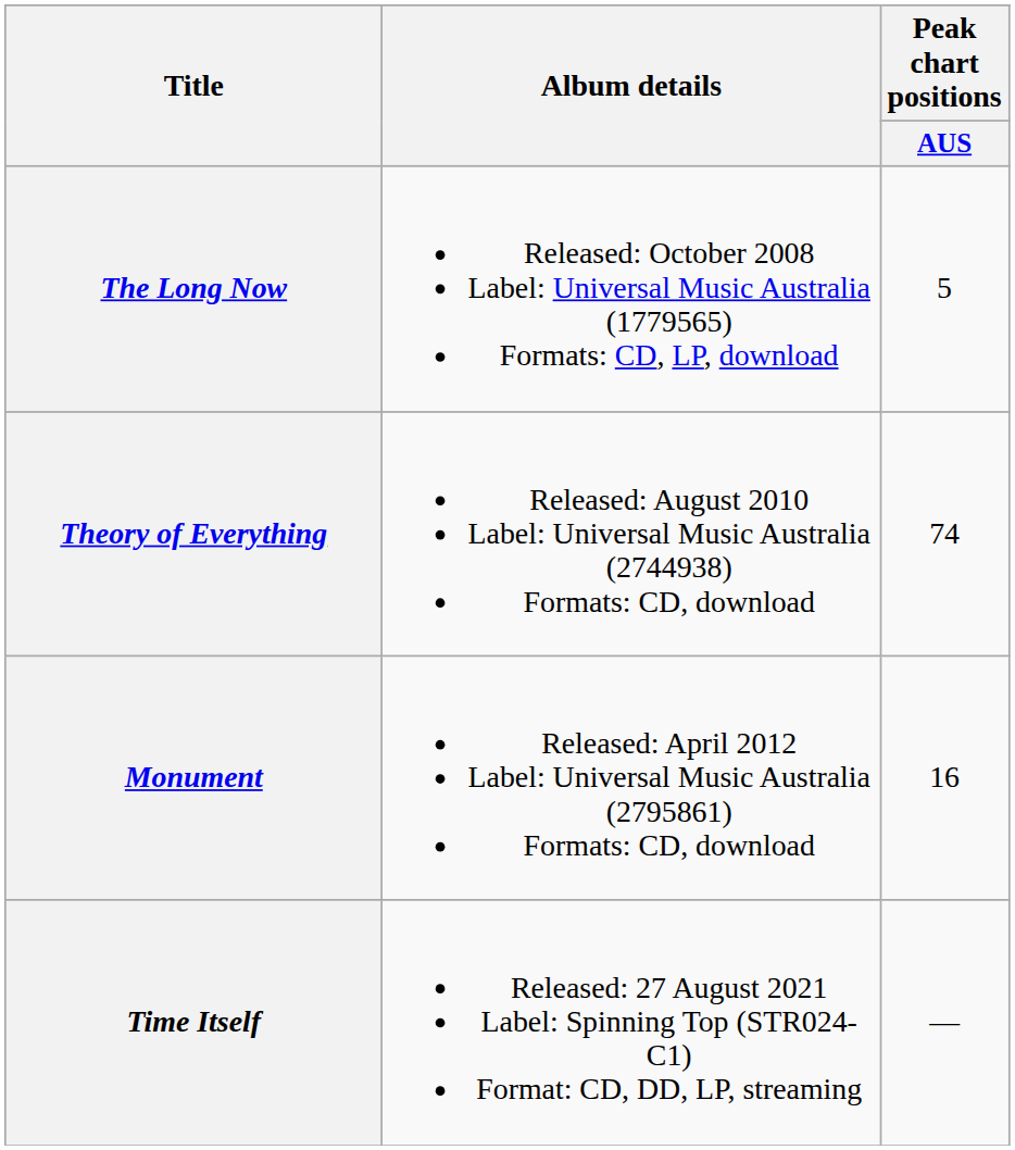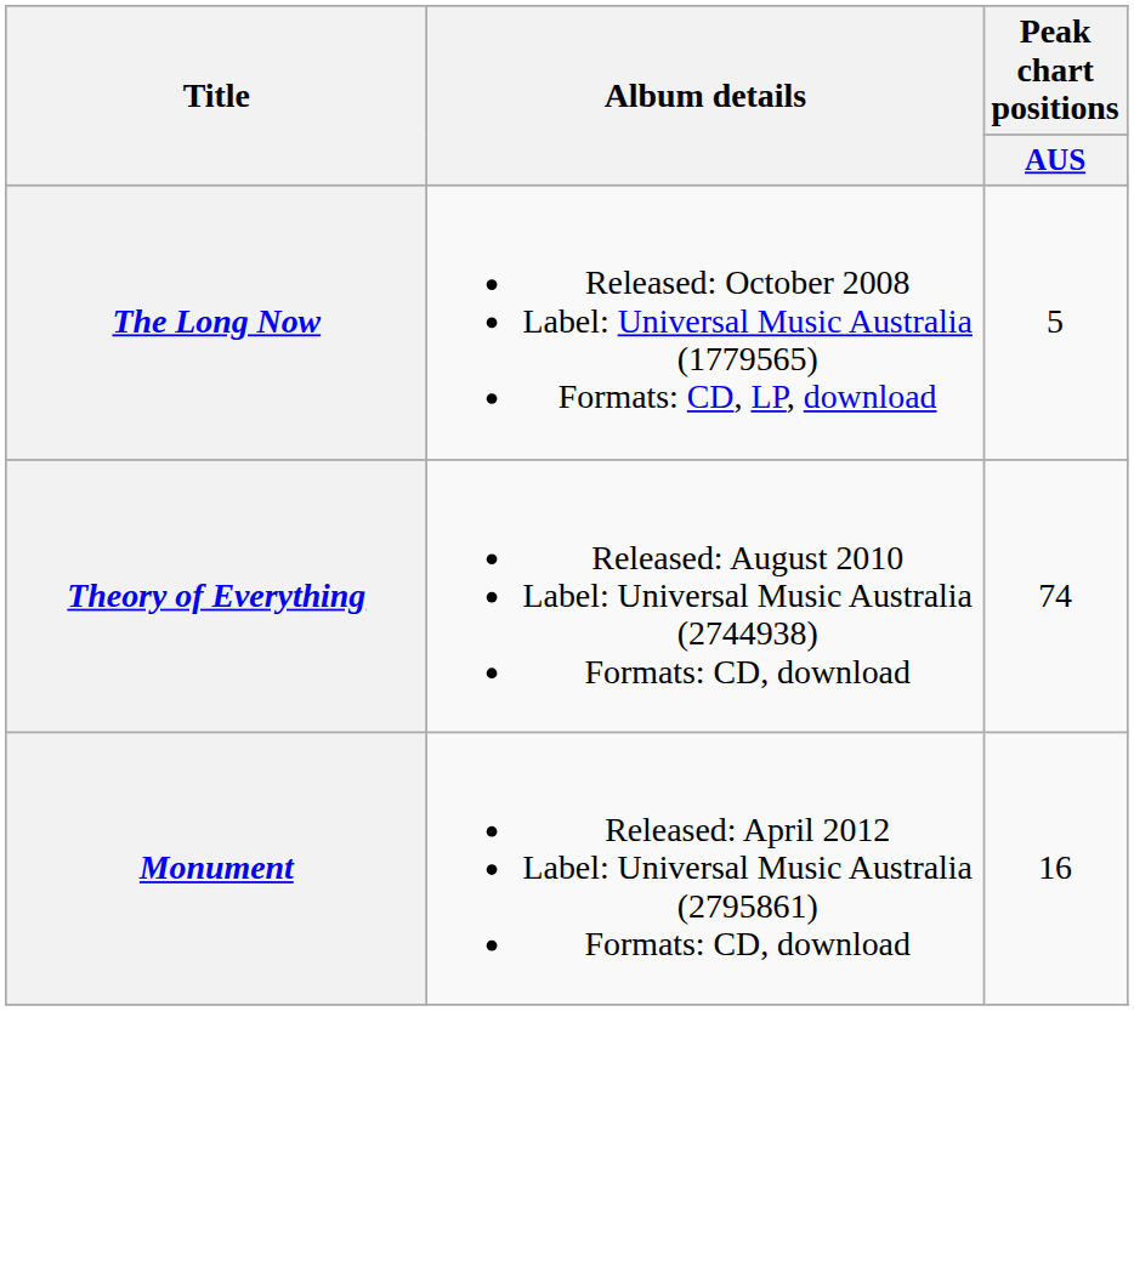- row: Time Itself | Released: 27 August 2021 Label: Spinning Top (STR024-C1) Format: CD, DD, LP, streaming | —
